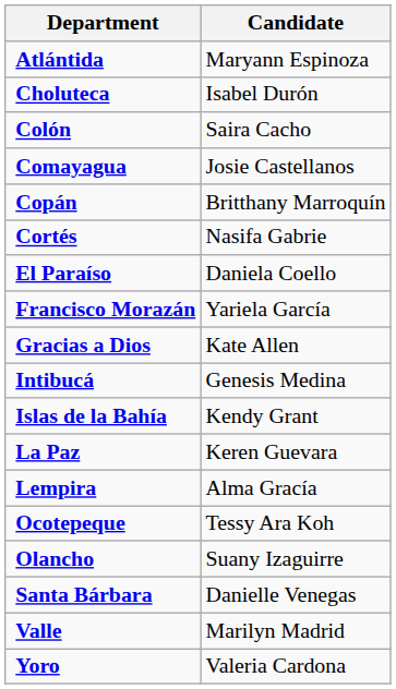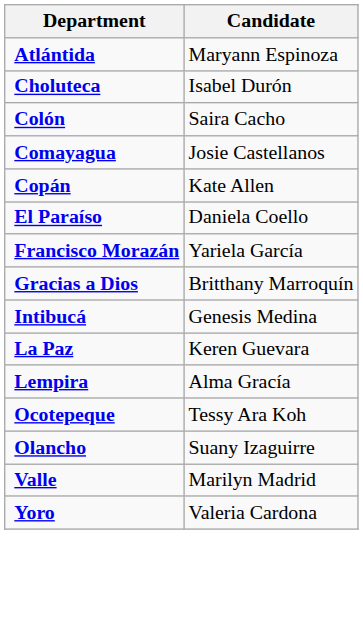Copán | Candidate: Britthany Marroquín -> Kate Allen
- row: Cortés | Nasifa Gabrie
Gracias a Dios | Candidate: Kate Allen -> Britthany Marroquín
- row: Islas de la Bahía | Kendy Grant
- row: Santa Bárbara | Danielle Venegas
